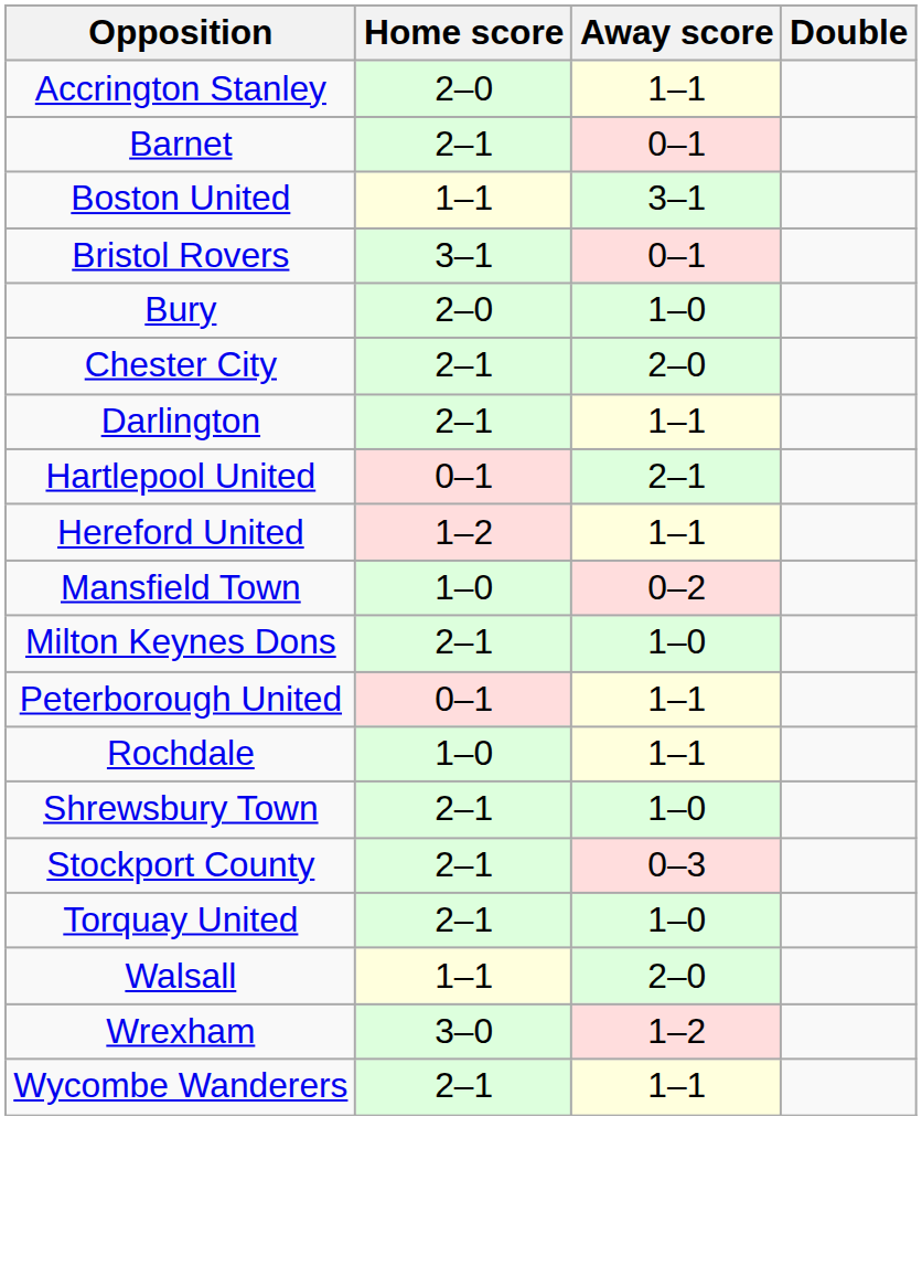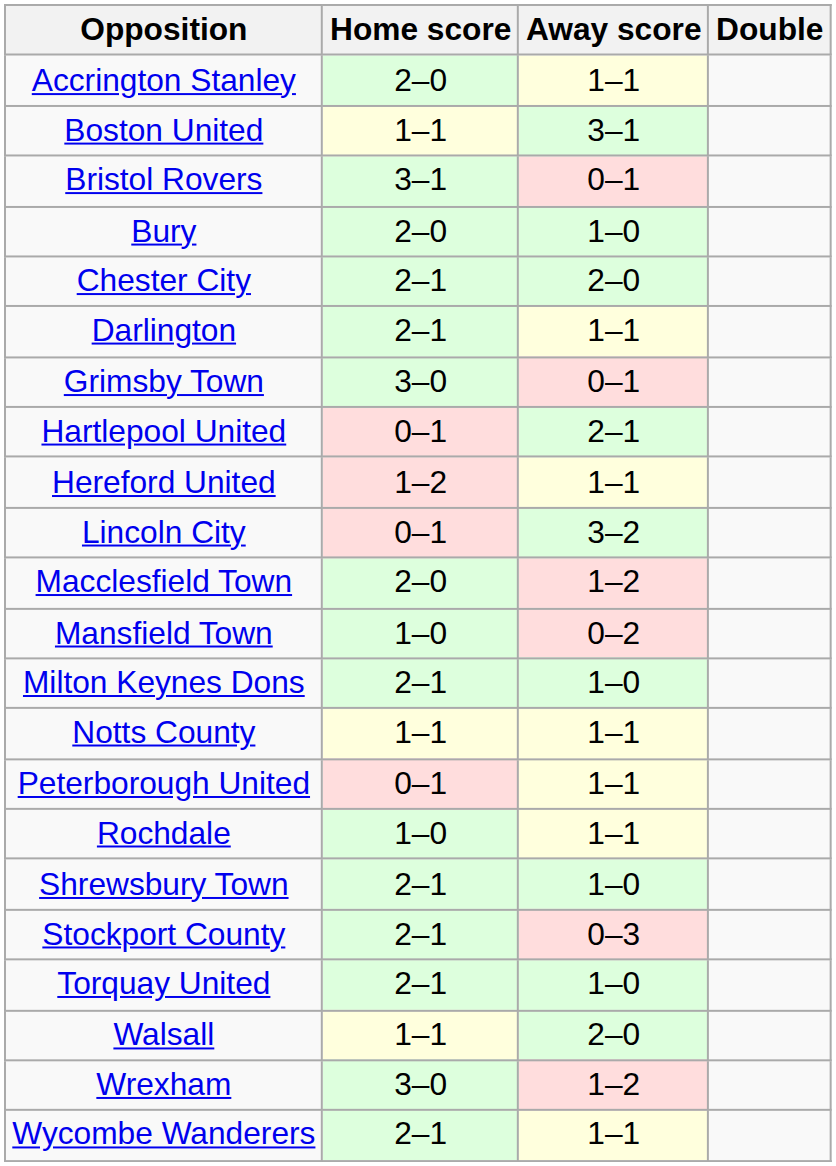- row: Barnet | 2–1 | 0–1
+ row: Grimsby Town | 3–0 | 0–1
+ row: Lincoln City | 0–1 | 3–2
+ row: Macclesfield Town | 2–0 | 1–2
+ row: Notts County | 1–1 | 1–1
